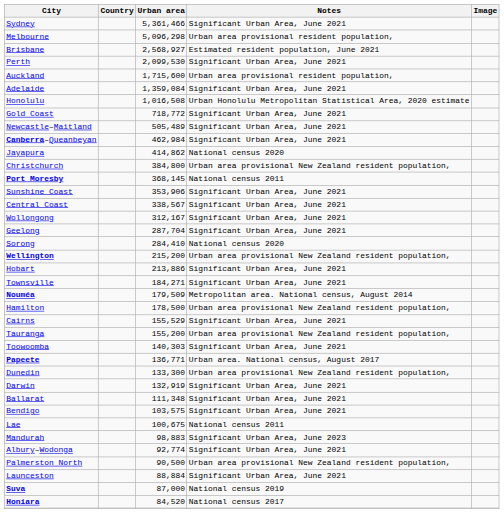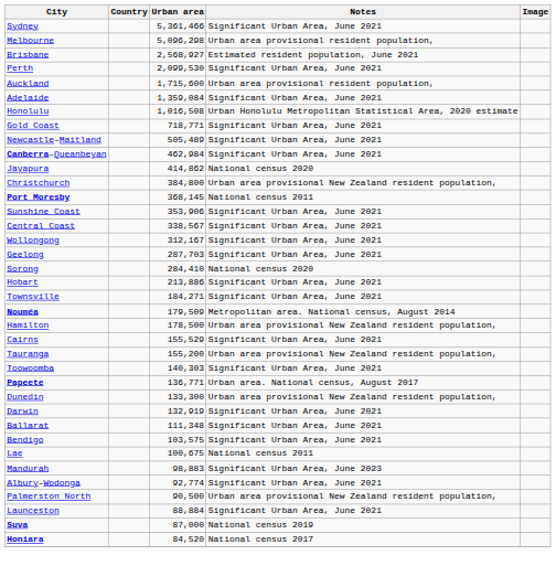Gold Coast | Urban area: 718,772 -> 718,771
Geelong | Urban area: 287,704 -> 287,703
- row: Wellington | 215,200 | Urban area provisional New Zealand resident population,
